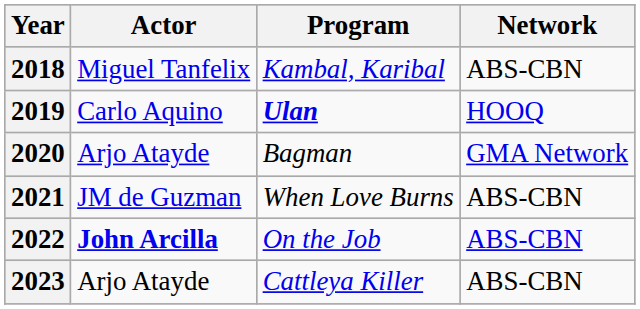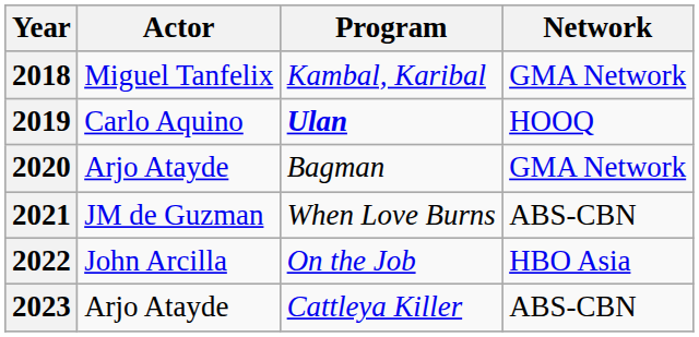2018 | Network: ABS-CBN -> GMA Network
2022 | Actor: bold -> normal
2022 | Network: ABS-CBN -> HBO Asia
